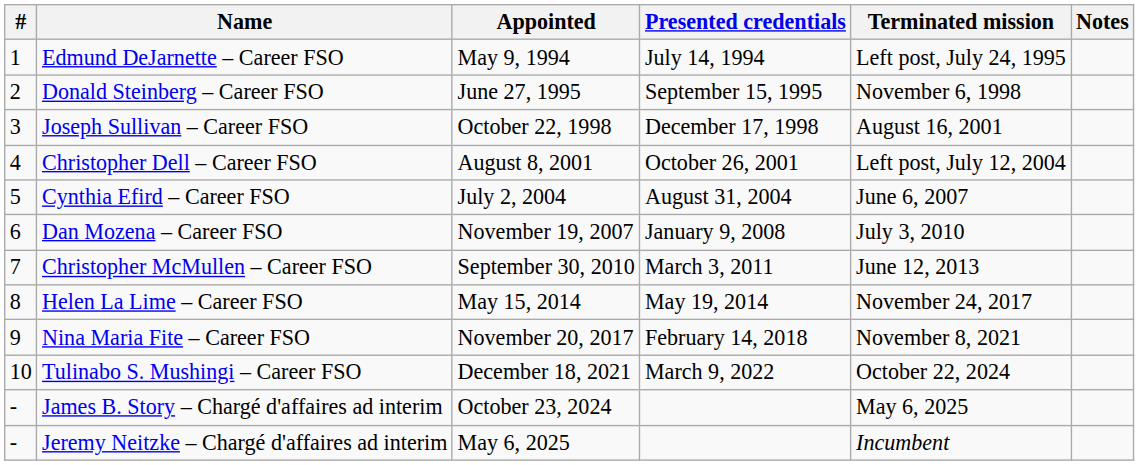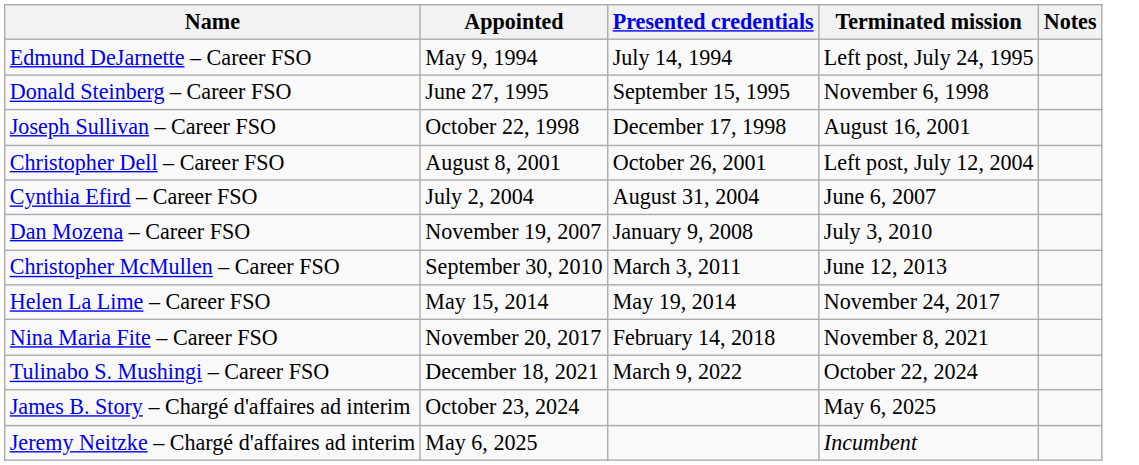- column: # | 1 | 2 | 3 | 4 | 5 | 6 | 7 | 8 | 9 | 10 | - | -
